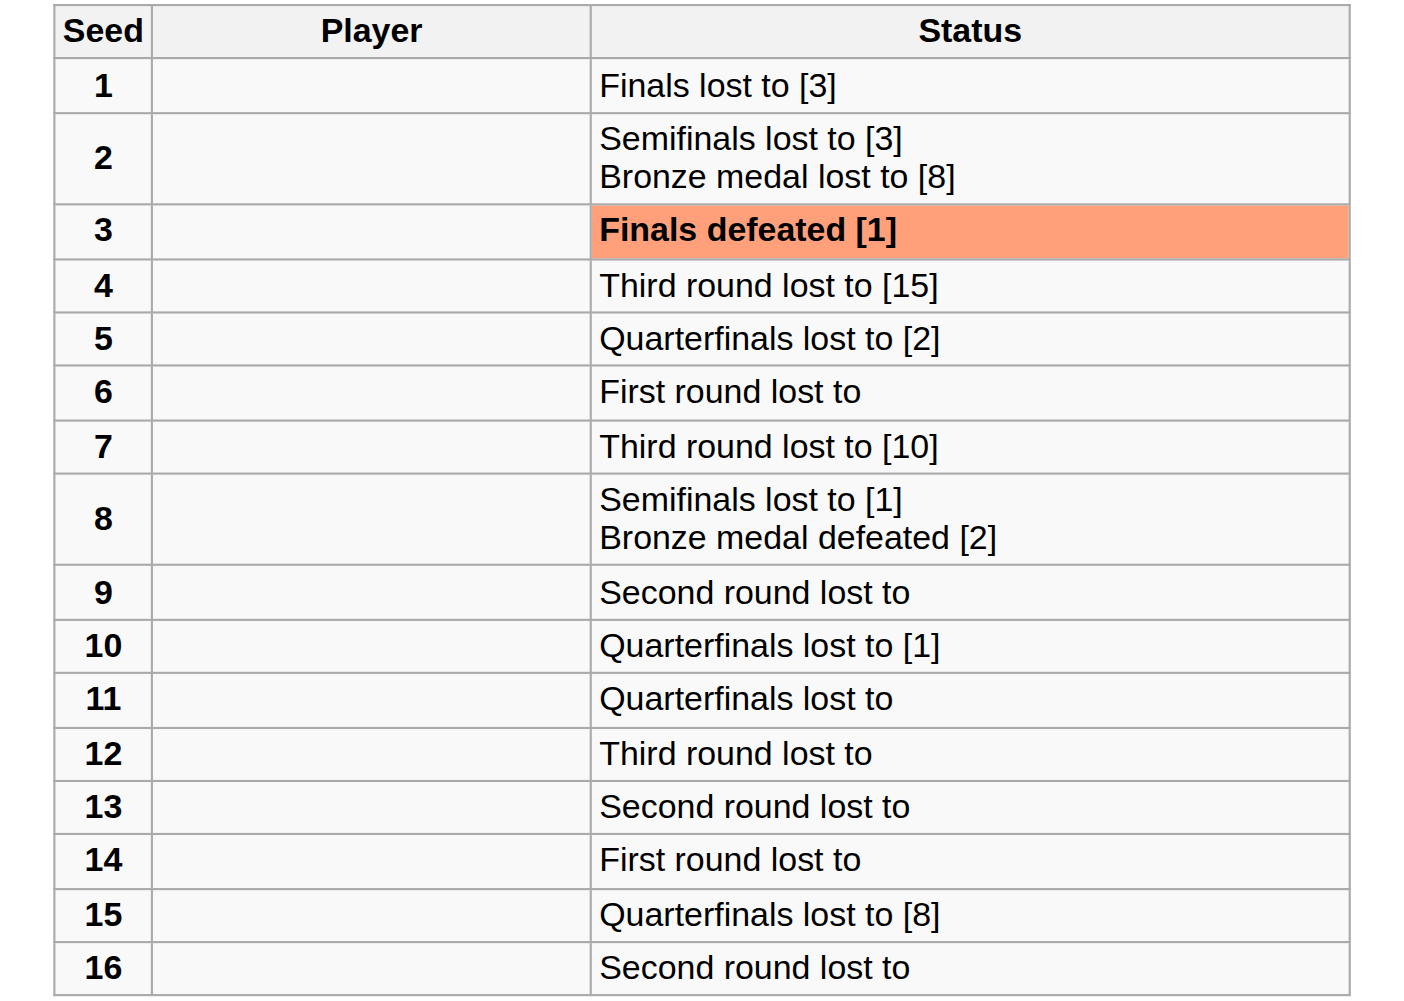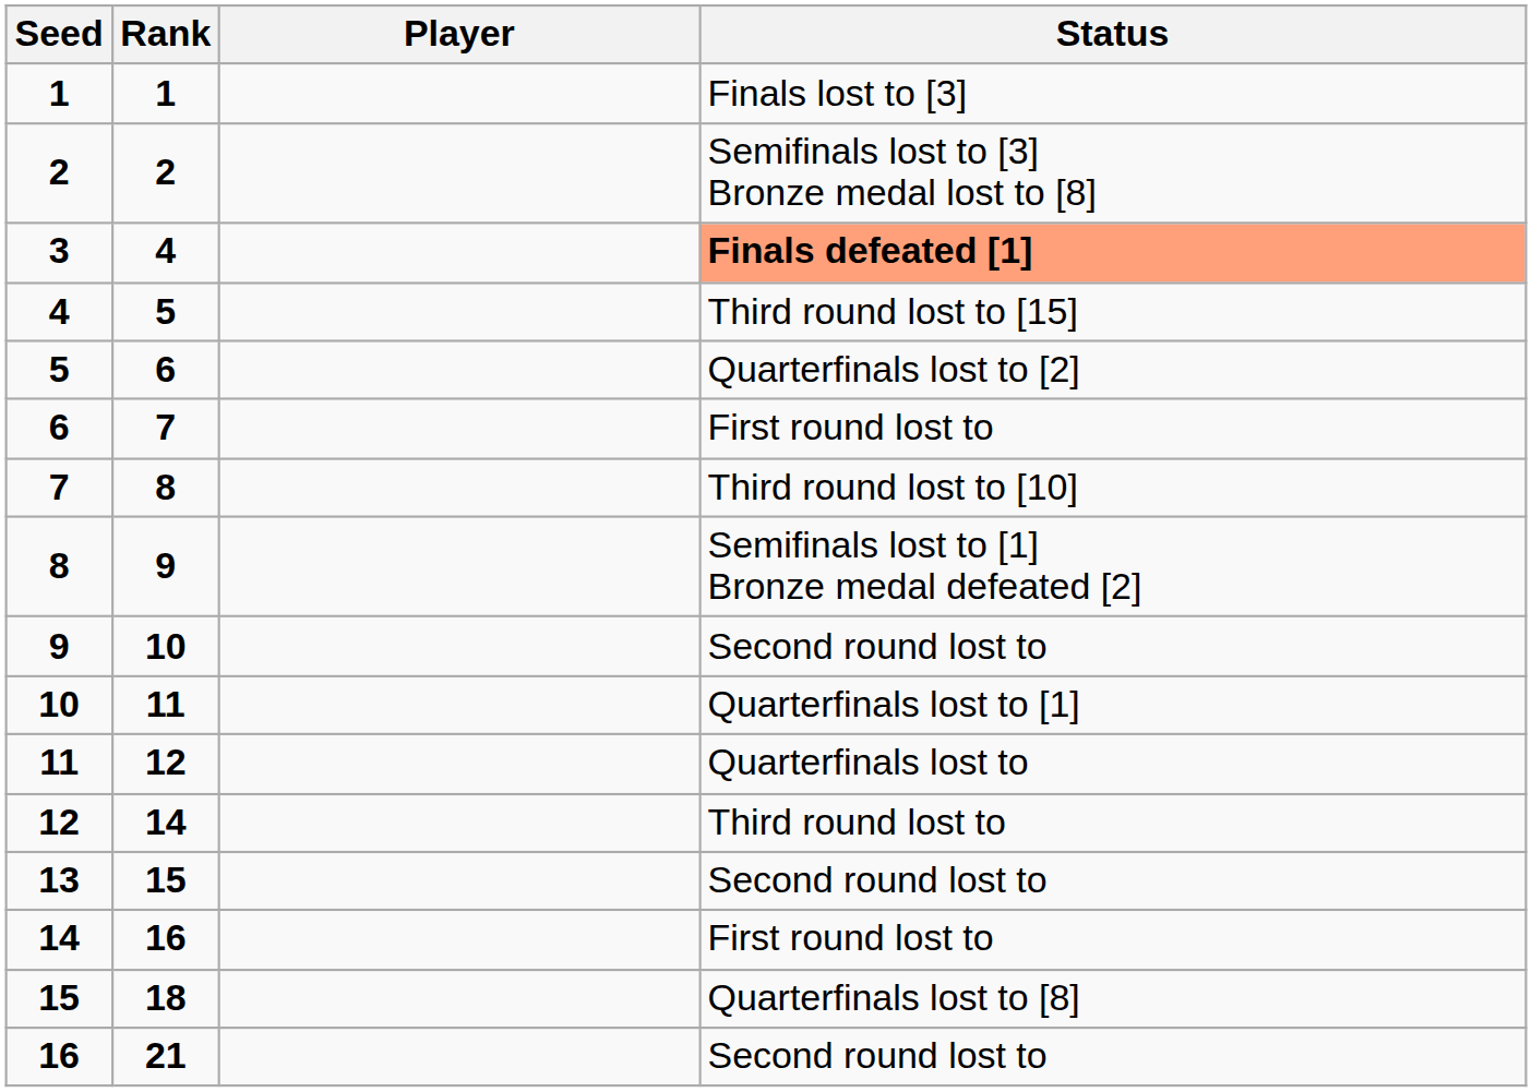+ column: Rank | 1 | 2 | 4 | 5 | 6 | 7 | 8 | 9 | 10 | 11 | 12 | 14 | 15 | 16 | 18 | 21
